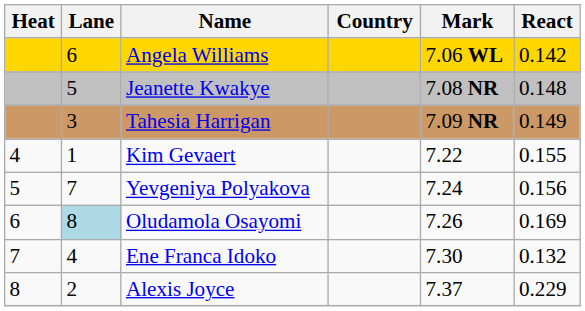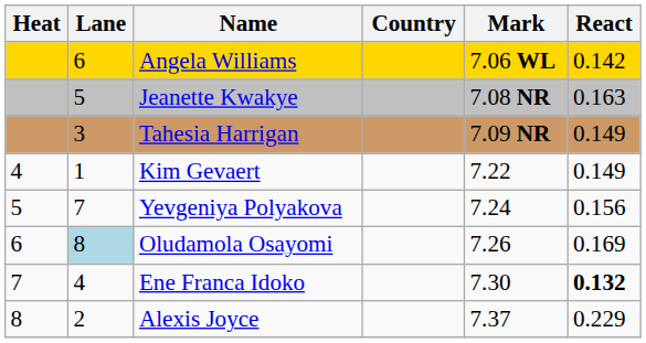Jeanette Kwakye | React: 0.148 -> 0.163
Kim Gevaert | React: 0.155 -> 0.149
Ene Franca Idoko | React: normal -> bold
